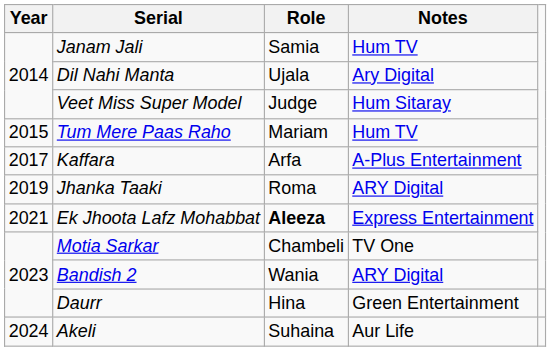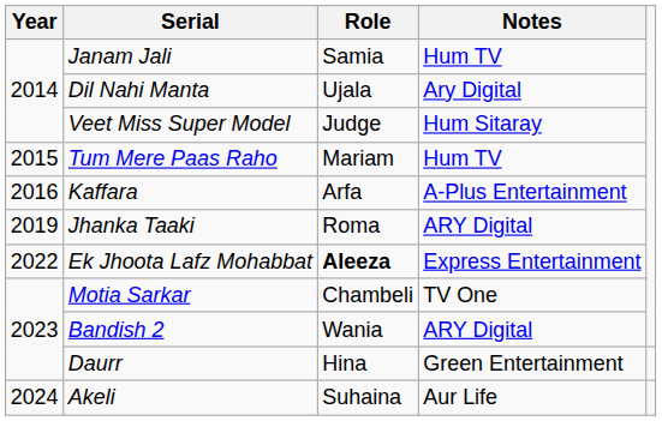Kaffara | Year: 2017 -> 2016
Ek Jhoota Lafz Mohabbat | Year: 2021 -> 2022
